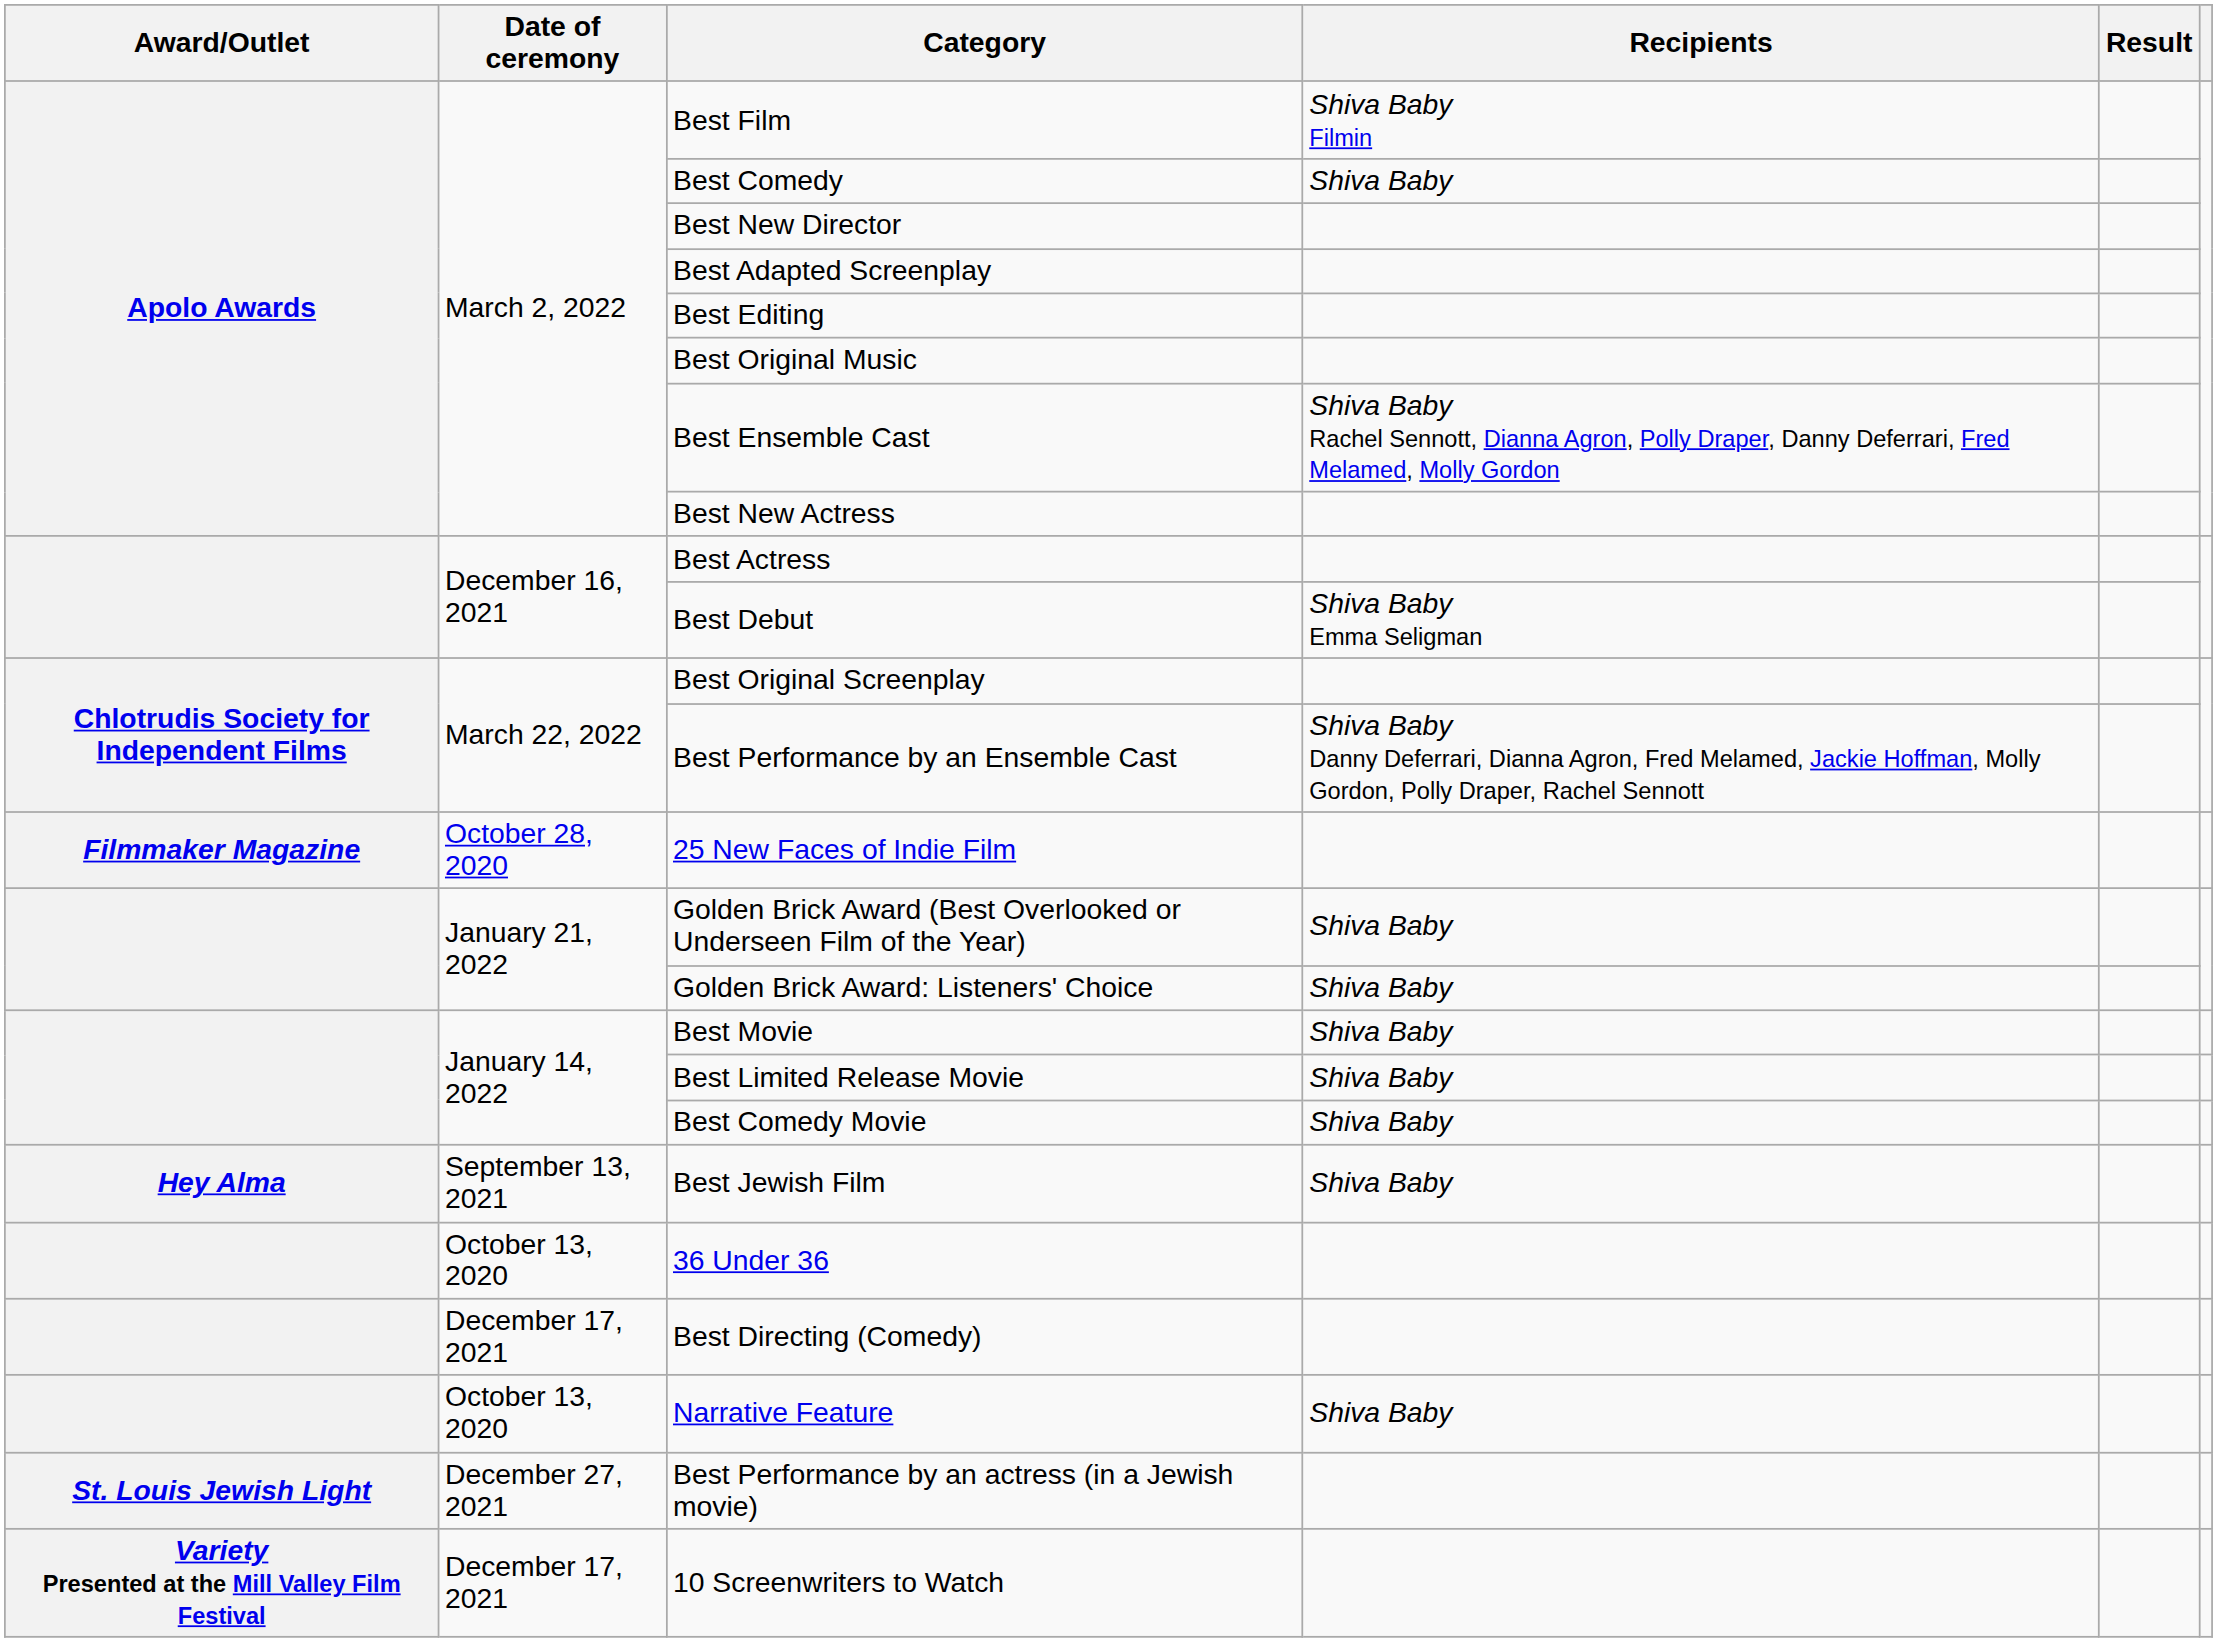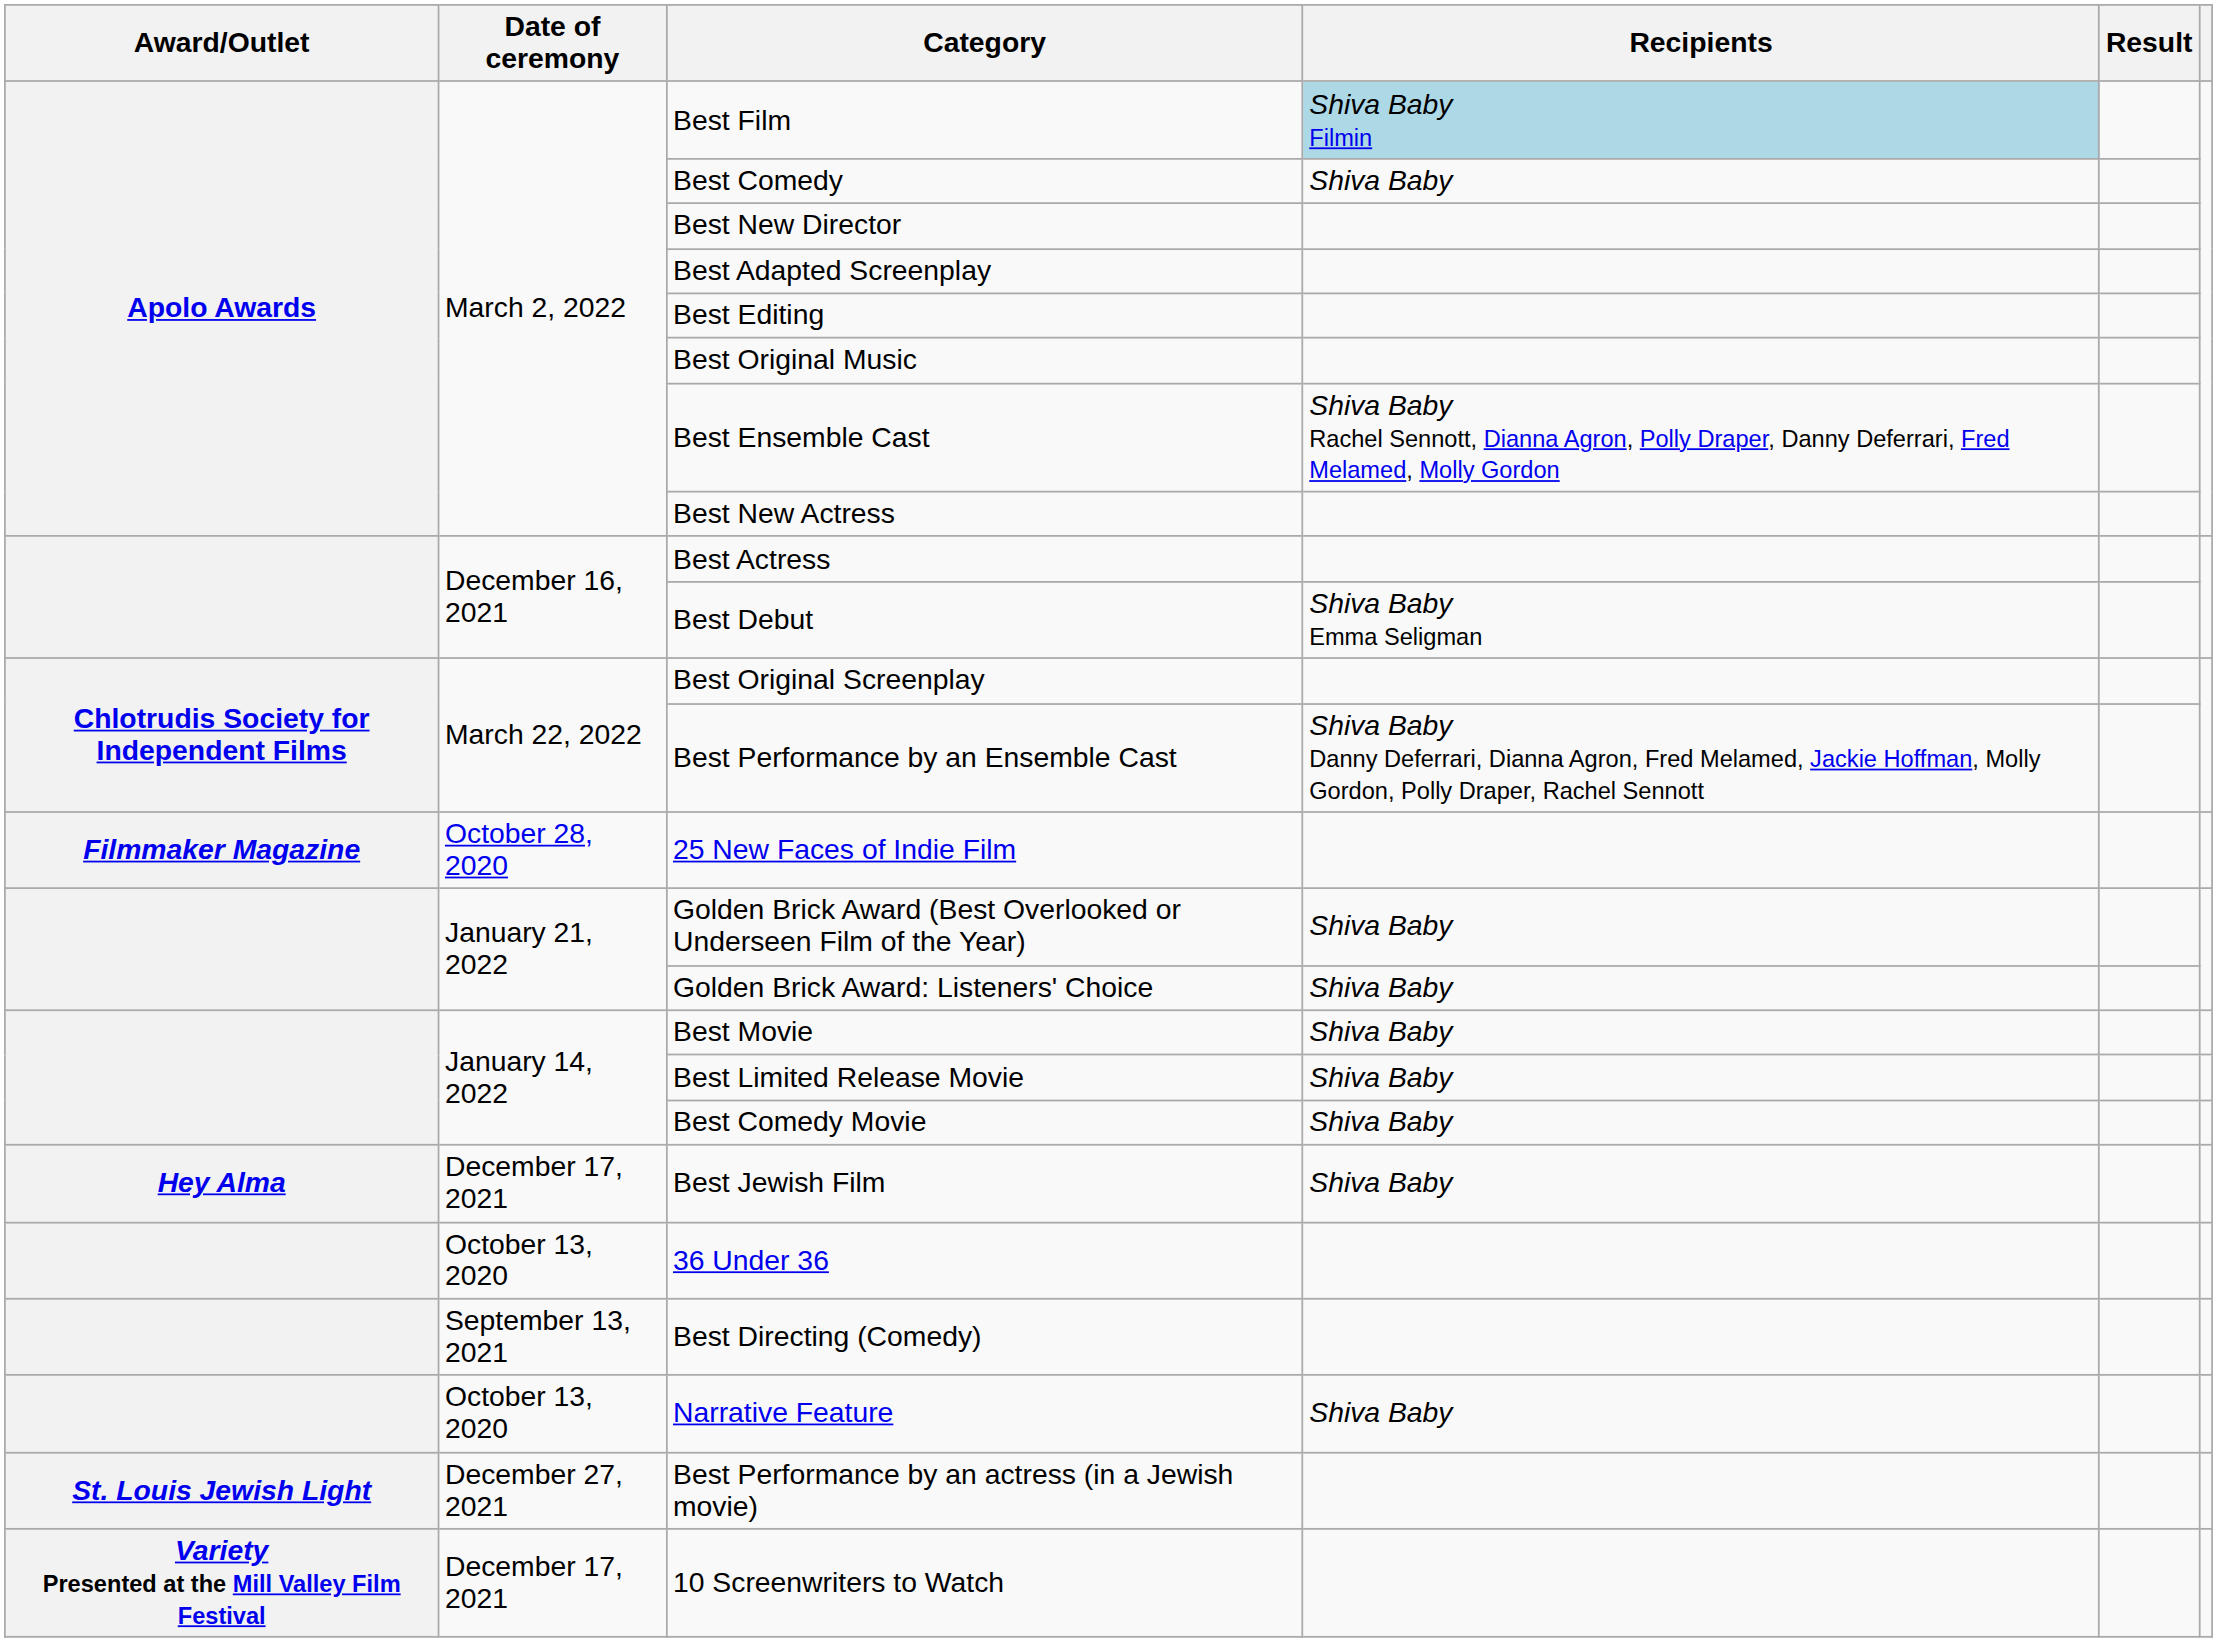Best Film | Recipients: no background -> lightblue background
Best Jewish Film | Date of ceremony: September 13, 2021 -> December 17, 2021
Best Directing (Comedy) | Date of ceremony: December 17, 2021 -> September 13, 2021
